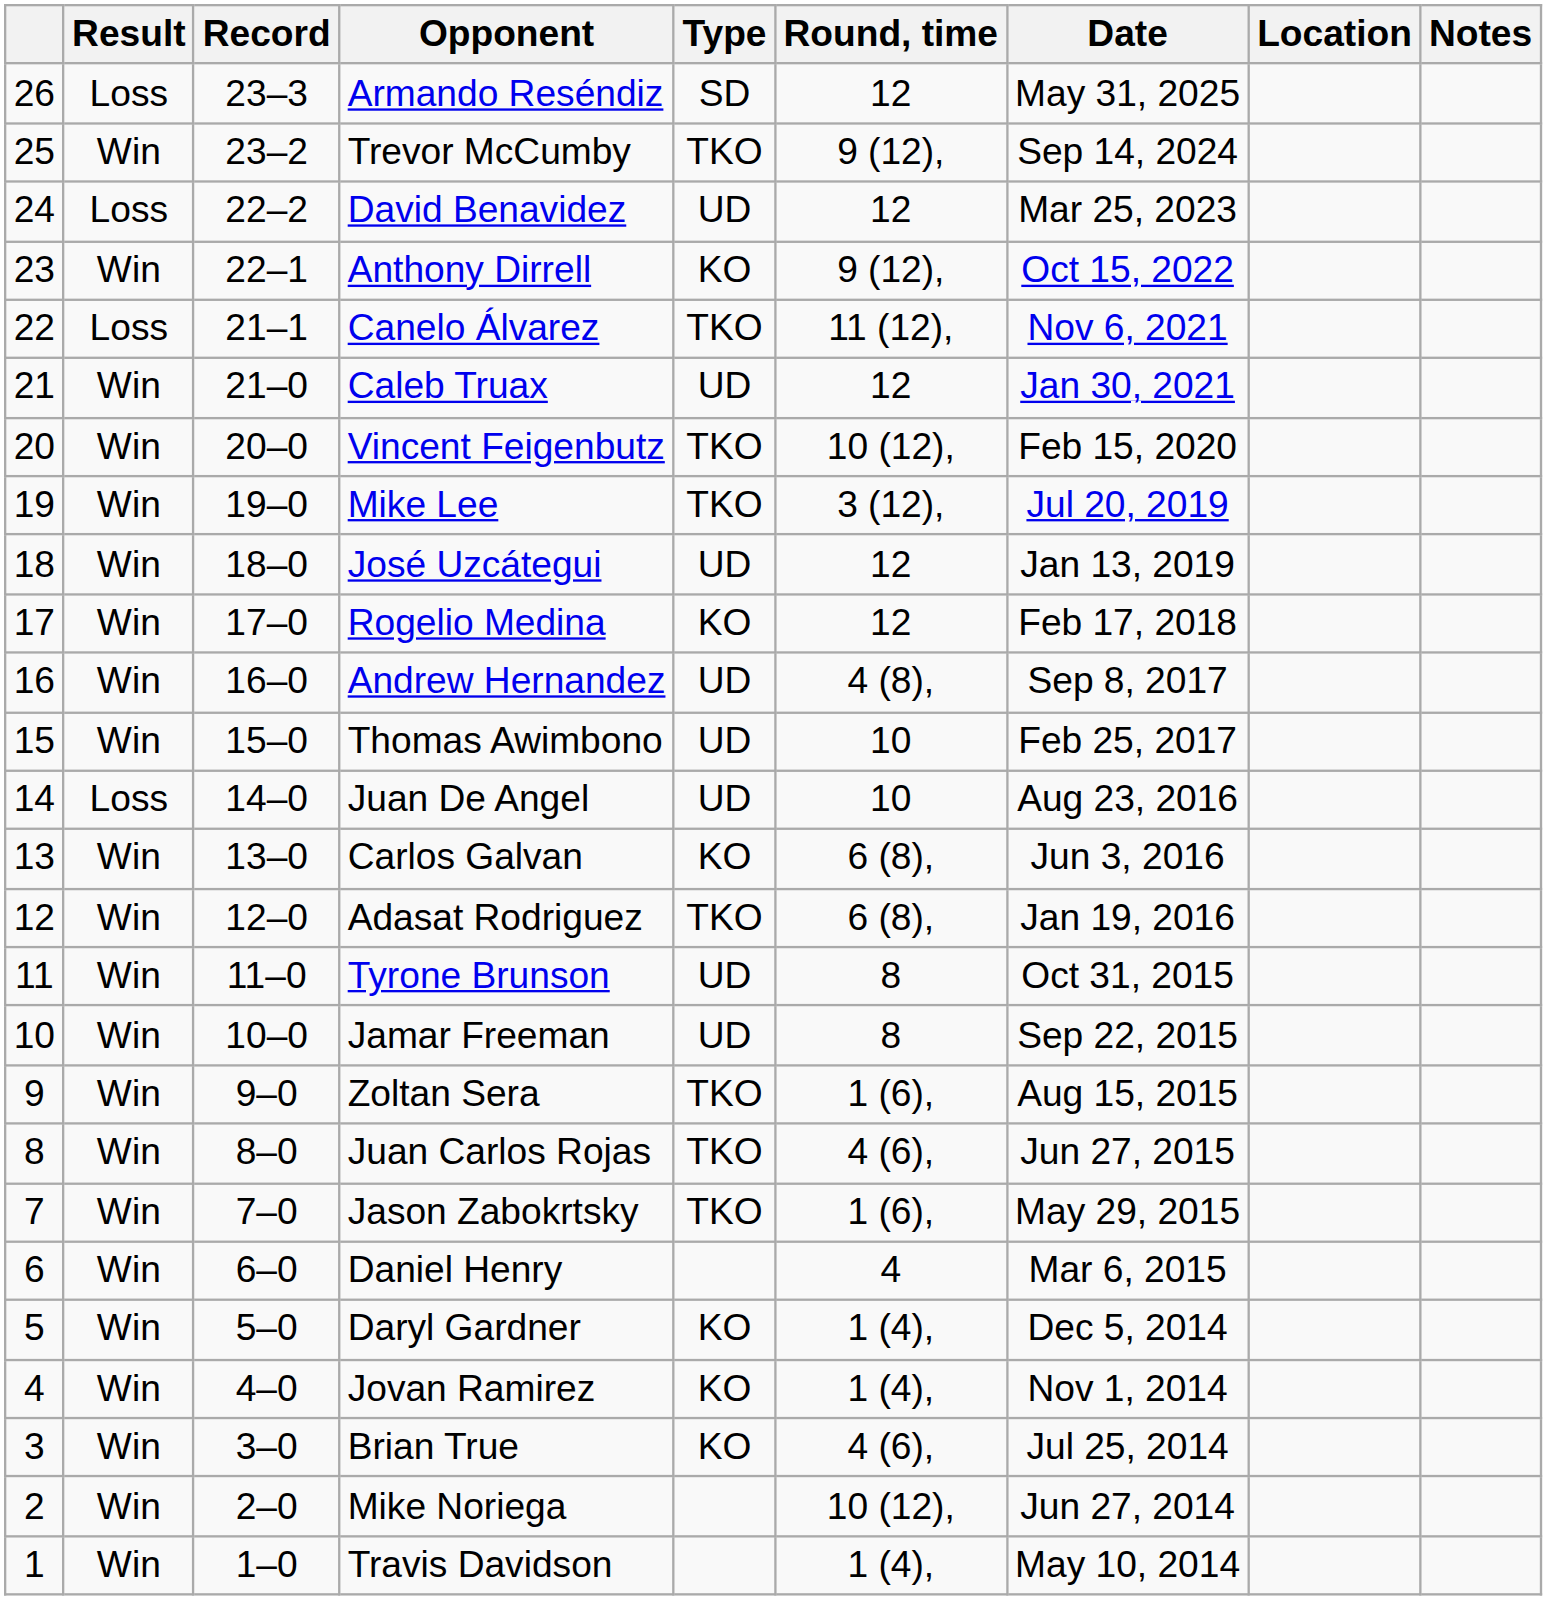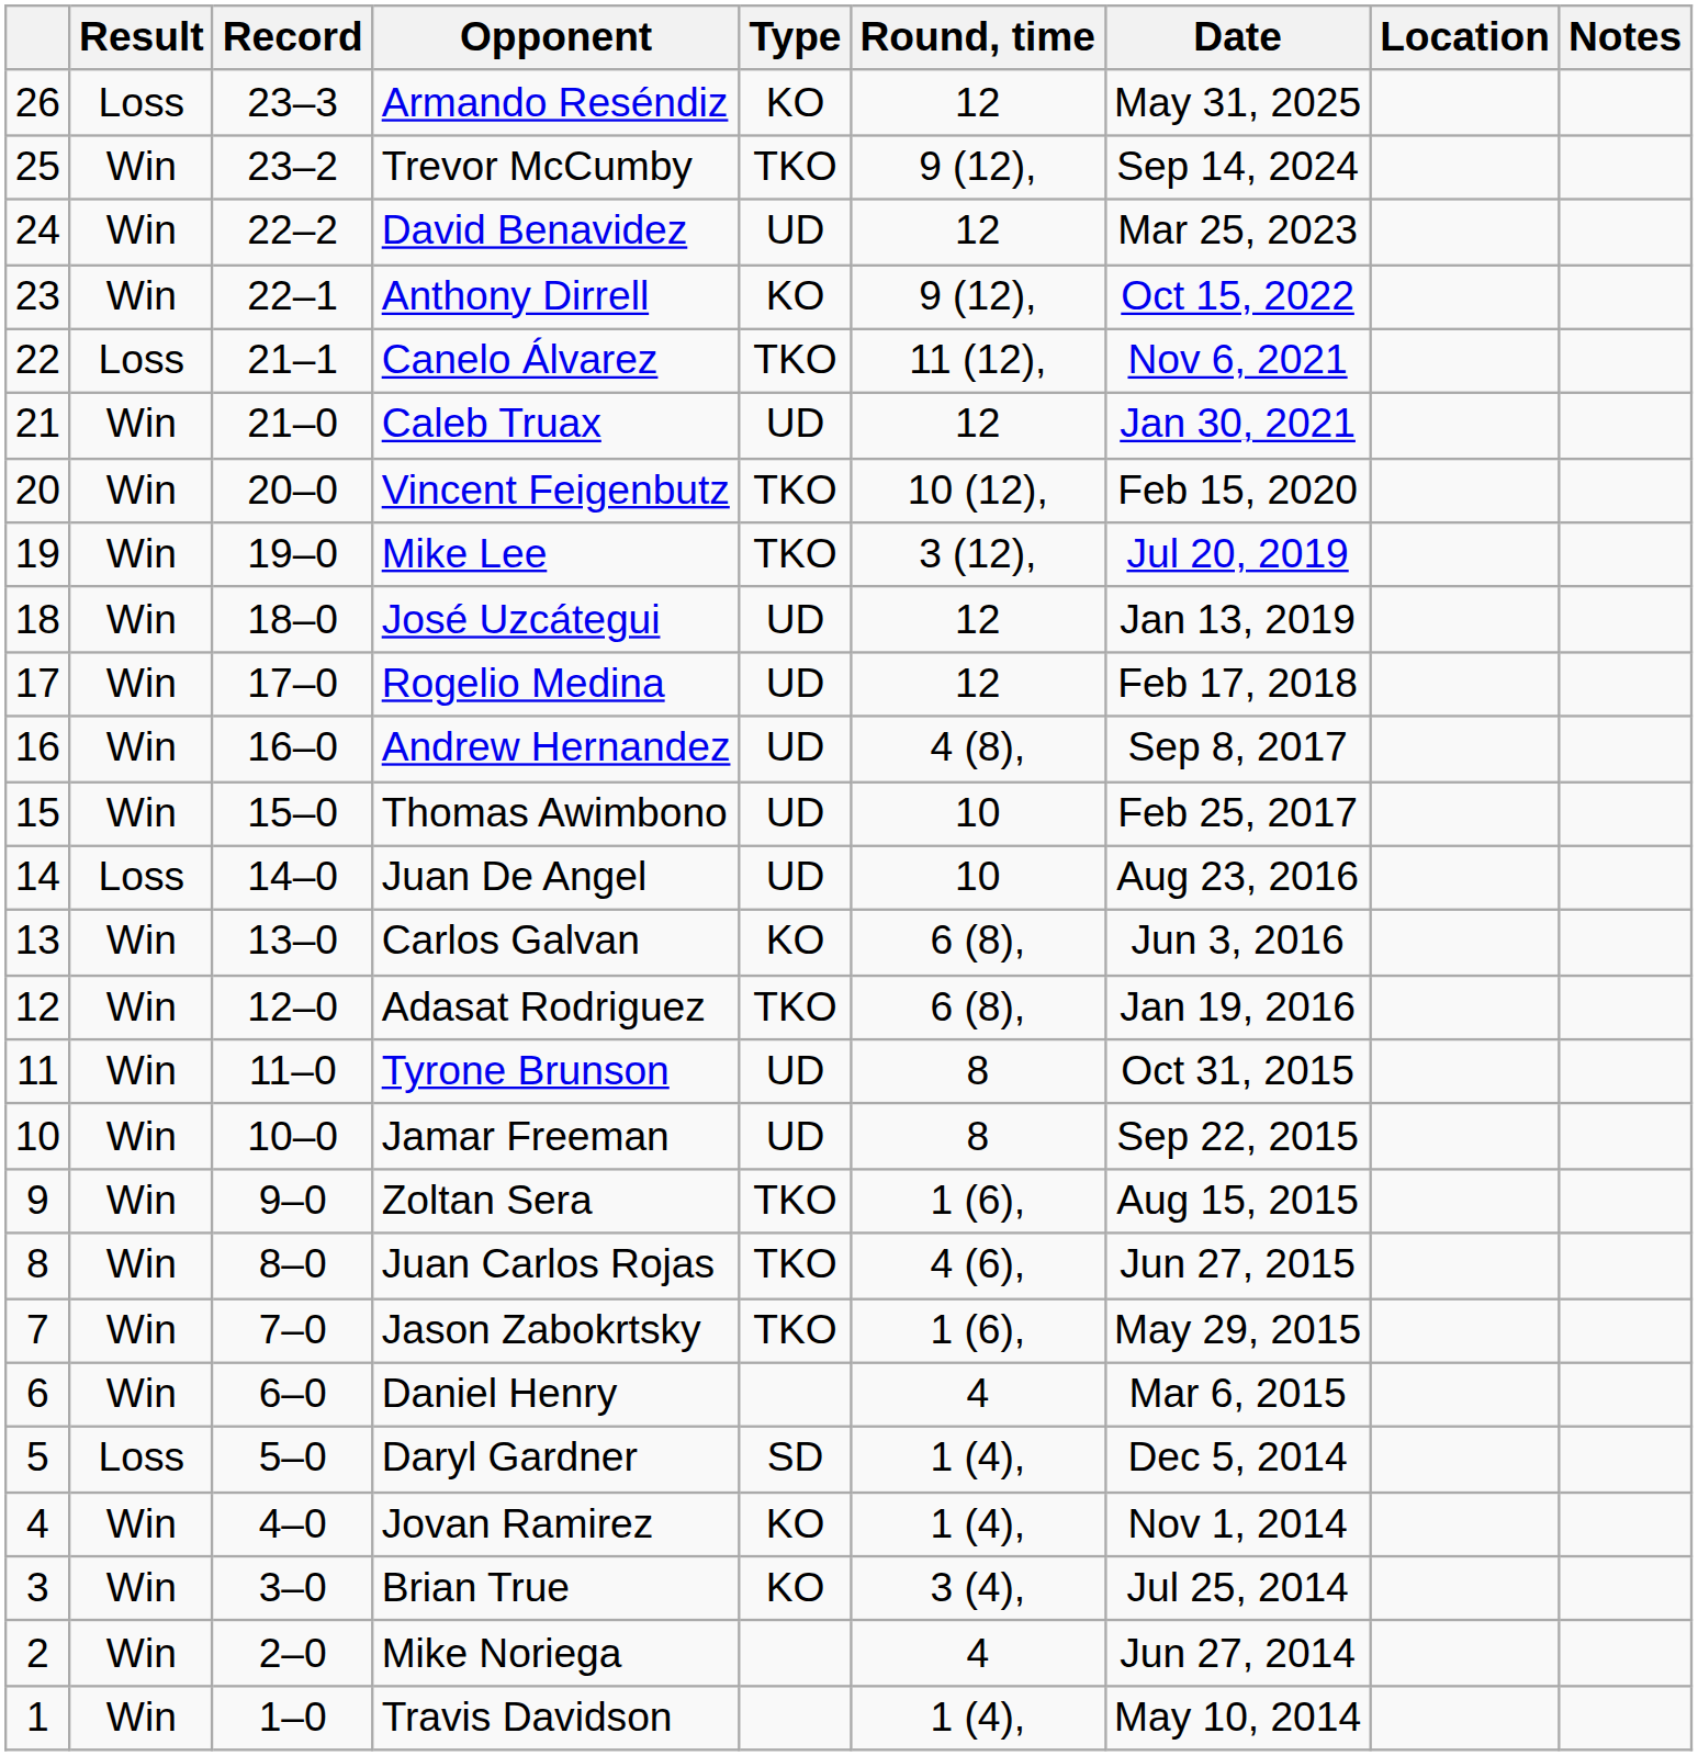Armando Reséndiz | Type: SD -> KO
David Benavidez | Result: Loss -> Win
Rogelio Medina | Type: KO -> UD
Daryl Gardner | Result: Win -> Loss
Daryl Gardner | Type: KO -> SD
Brian True | Round, time: 4 (6), -> 3 (4),
Mike Noriega | Round, time: 10 (12), -> 4
